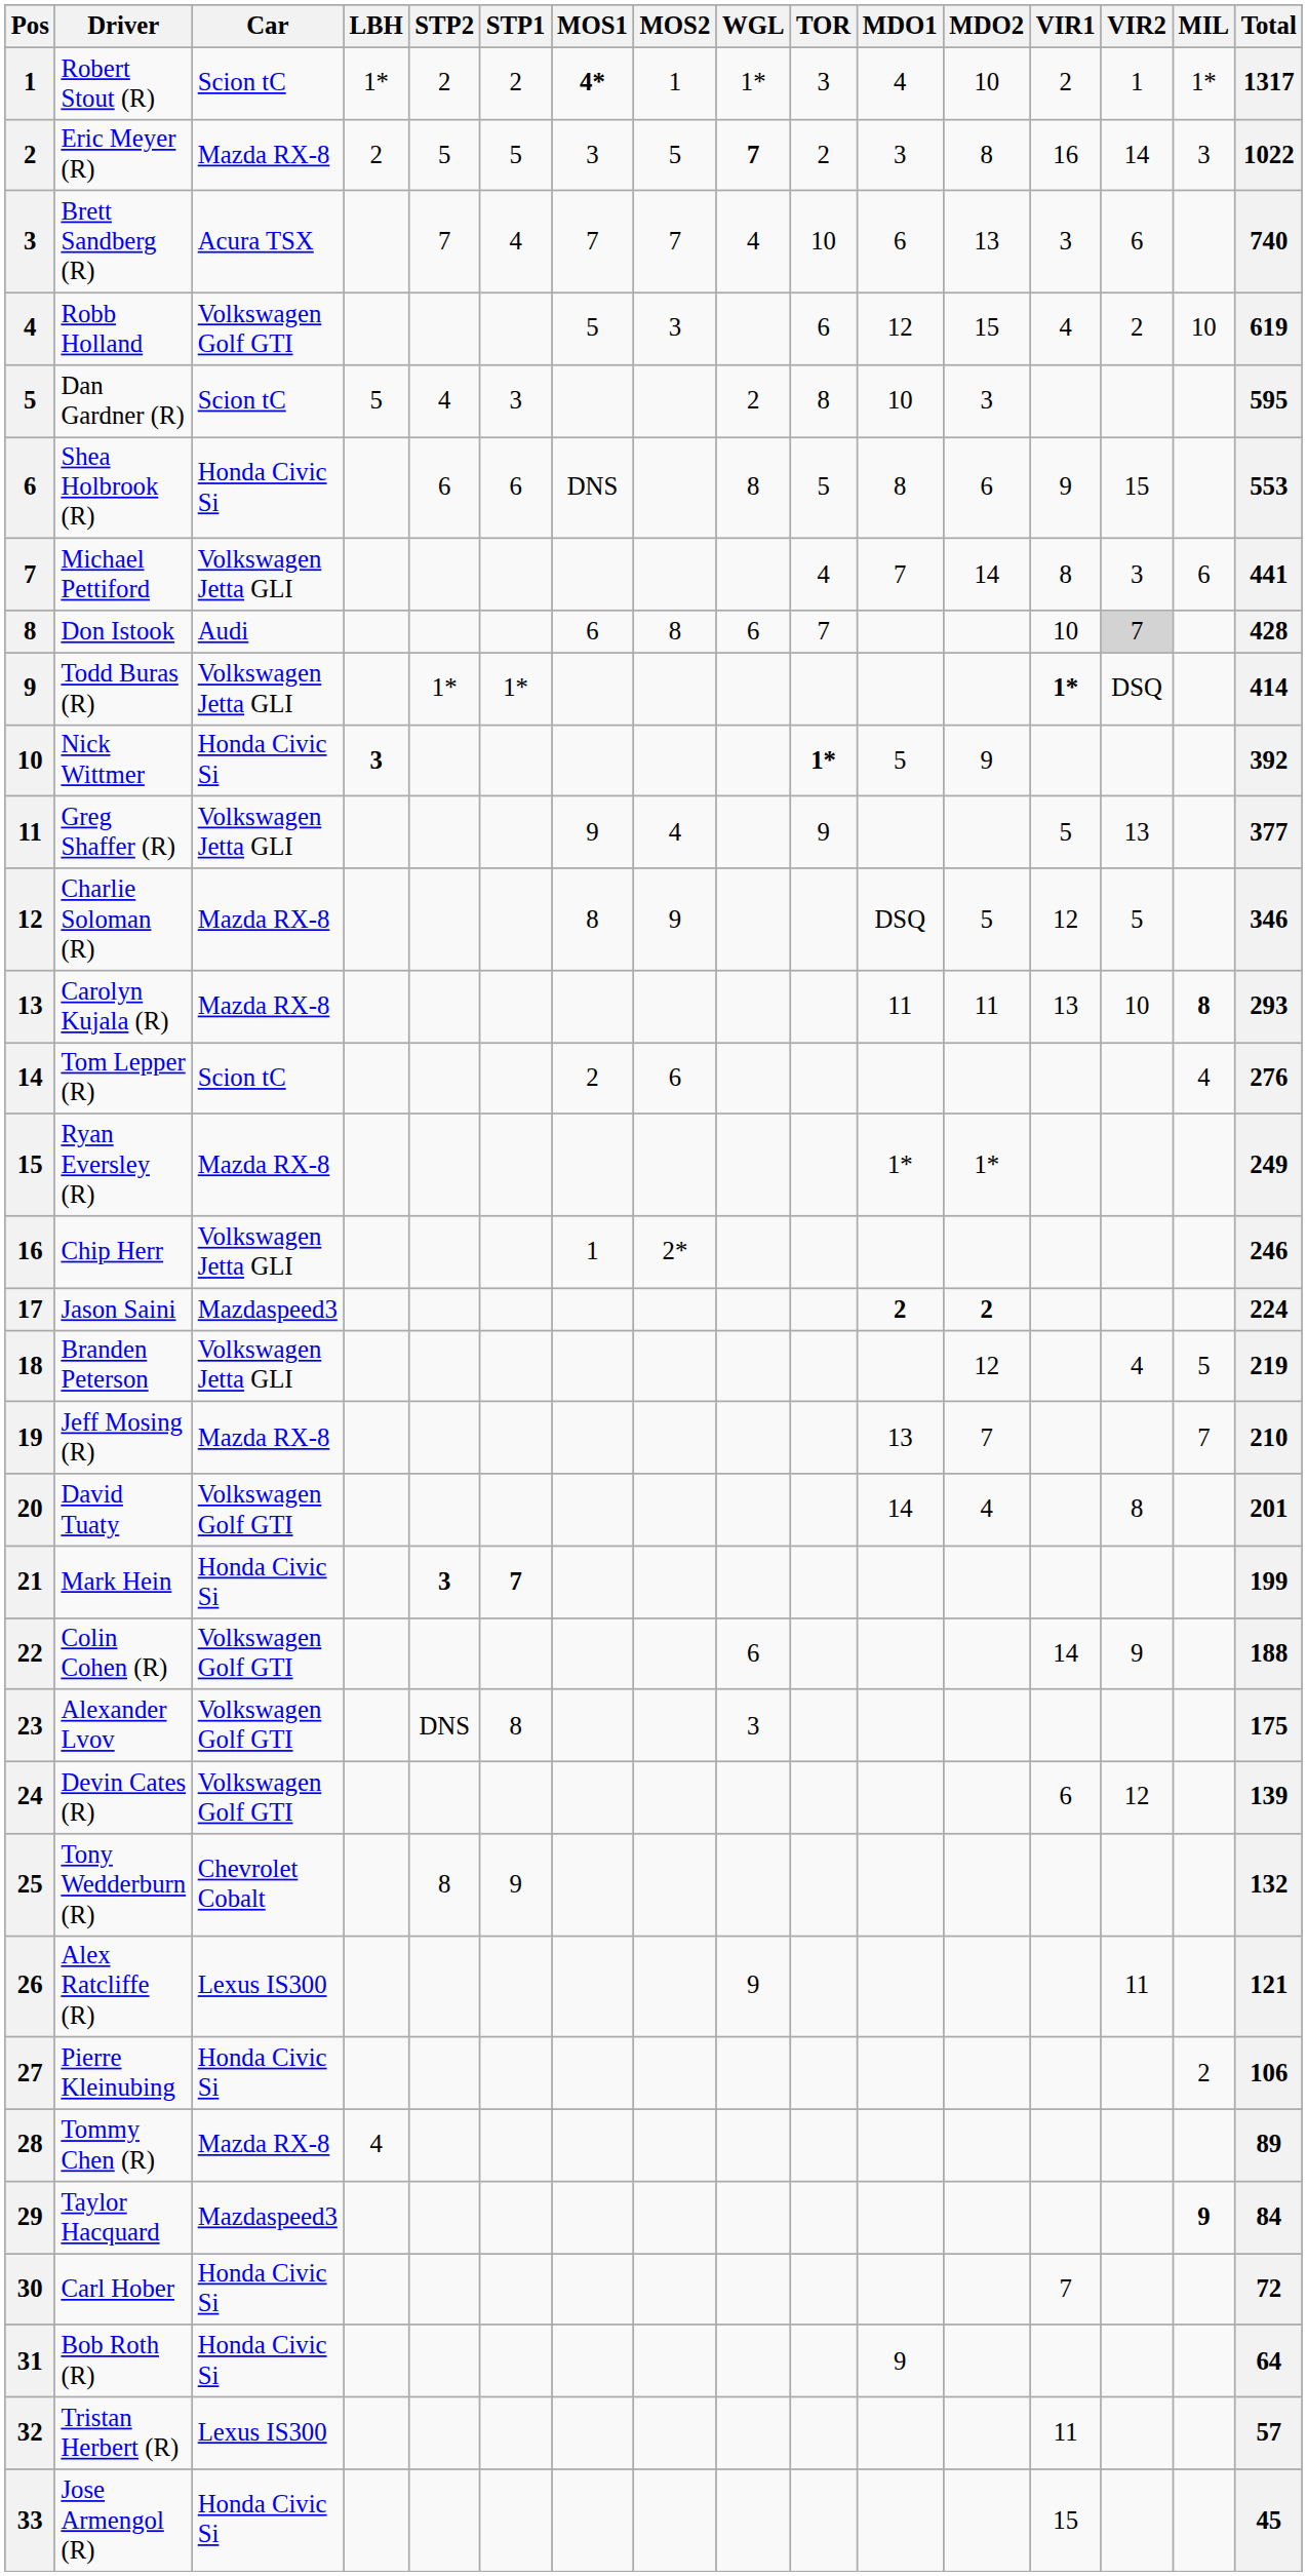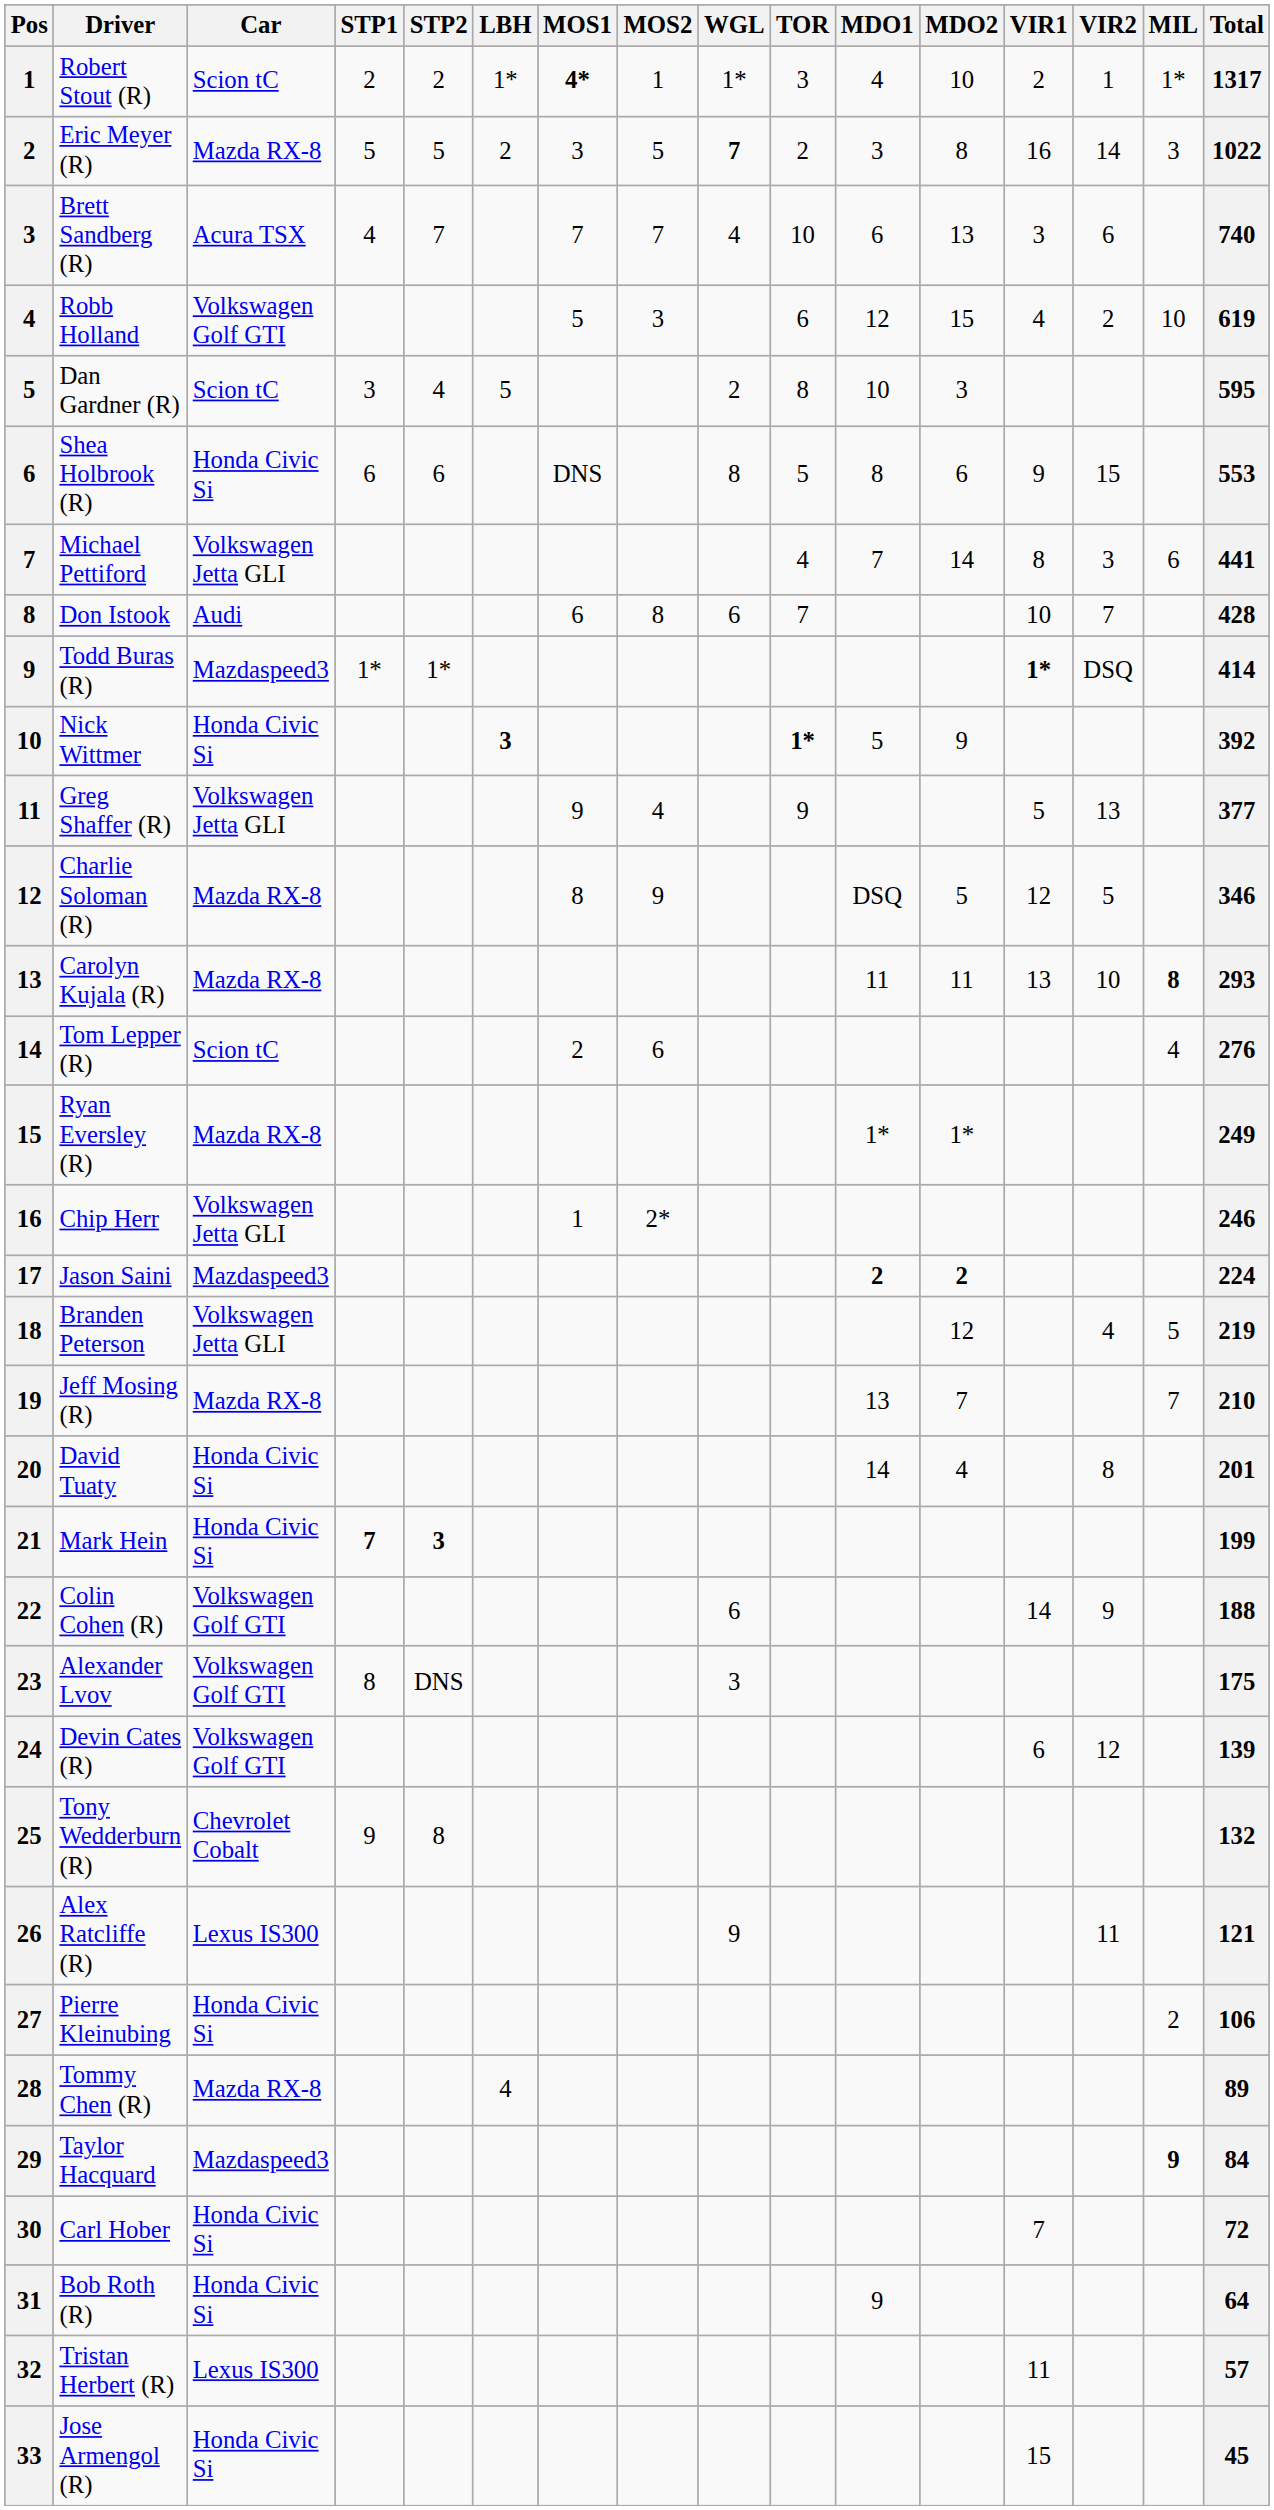columns swapped: STP1 <-> LBH
Don Istook | VIR2: lightgrey background -> no background
Todd Buras (R) | Car: Volkswagen Jetta GLI -> Mazdaspeed3
David Tuaty | Car: Volkswagen Golf GTI -> Honda Civic Si
